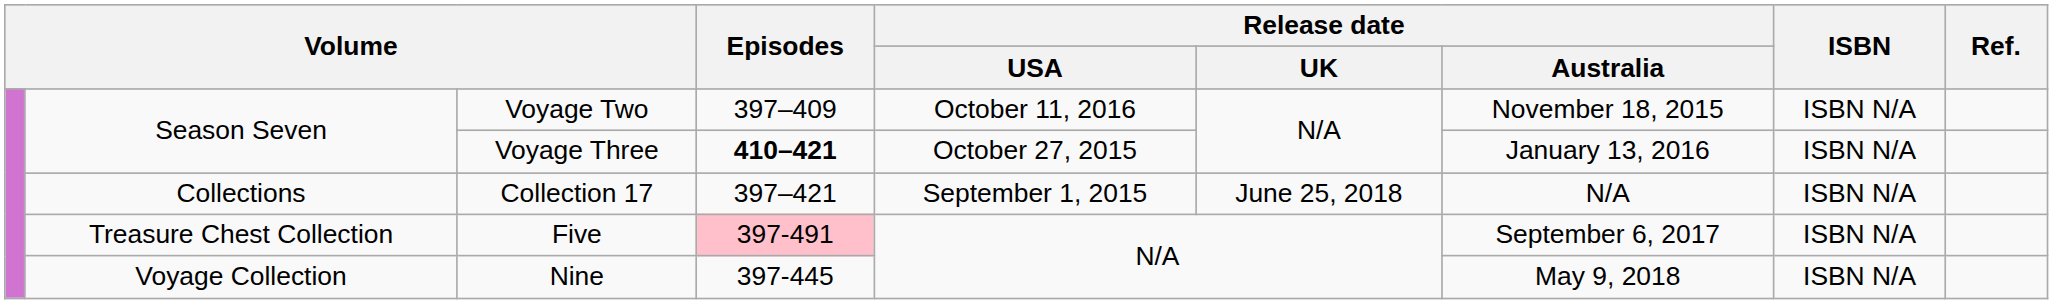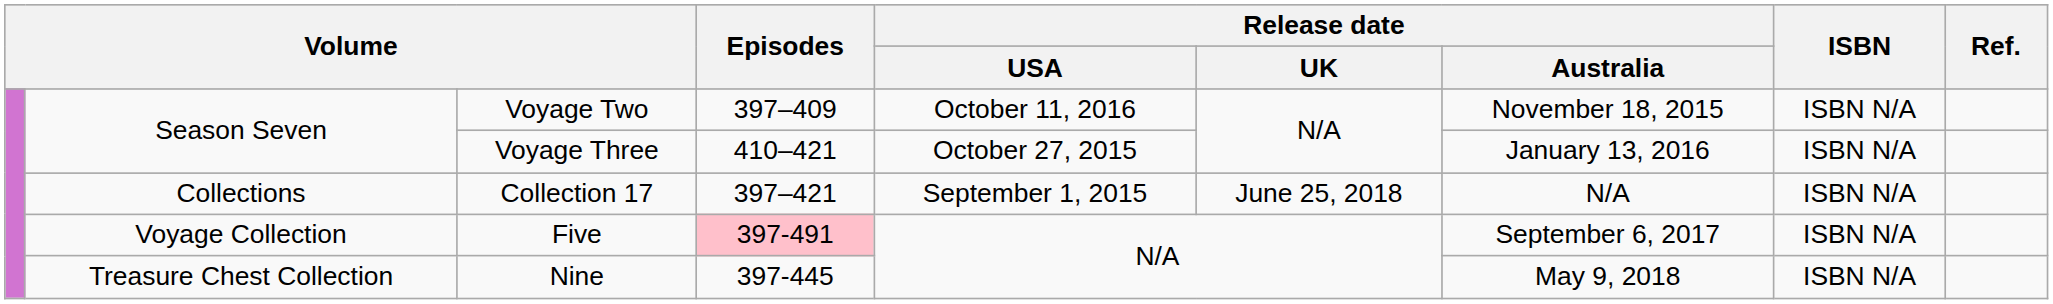Voyage Three | Episodes: bold -> normal
Five | column 2: Treasure Chest Collection -> Voyage Collection
Nine | column 2: Voyage Collection -> Treasure Chest Collection
